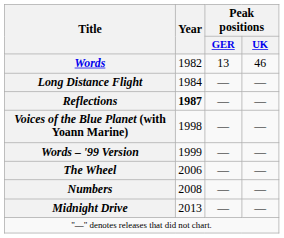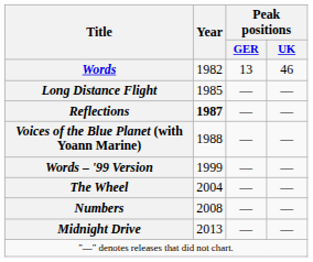Long Distance Flight | Year: 1984 -> 1985
Voices of the Blue Planet (with Yoann Marine) | Year: 1998 -> 1988
The Wheel | Year: 2006 -> 2004
